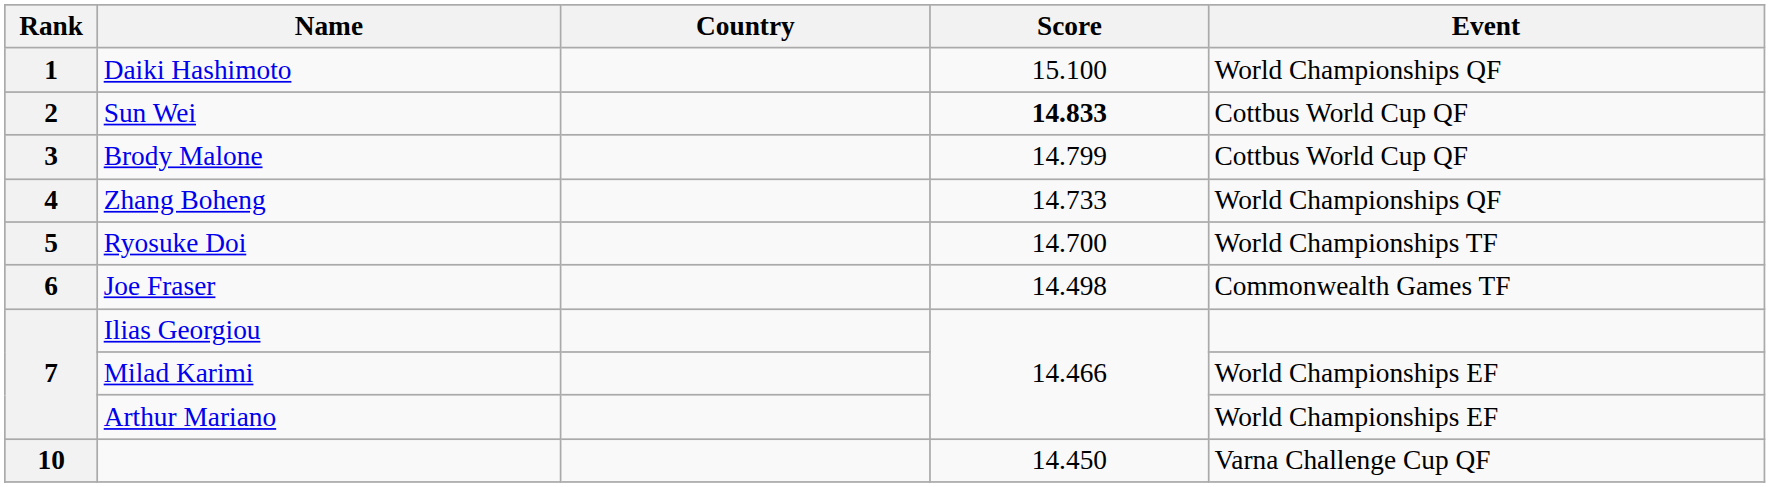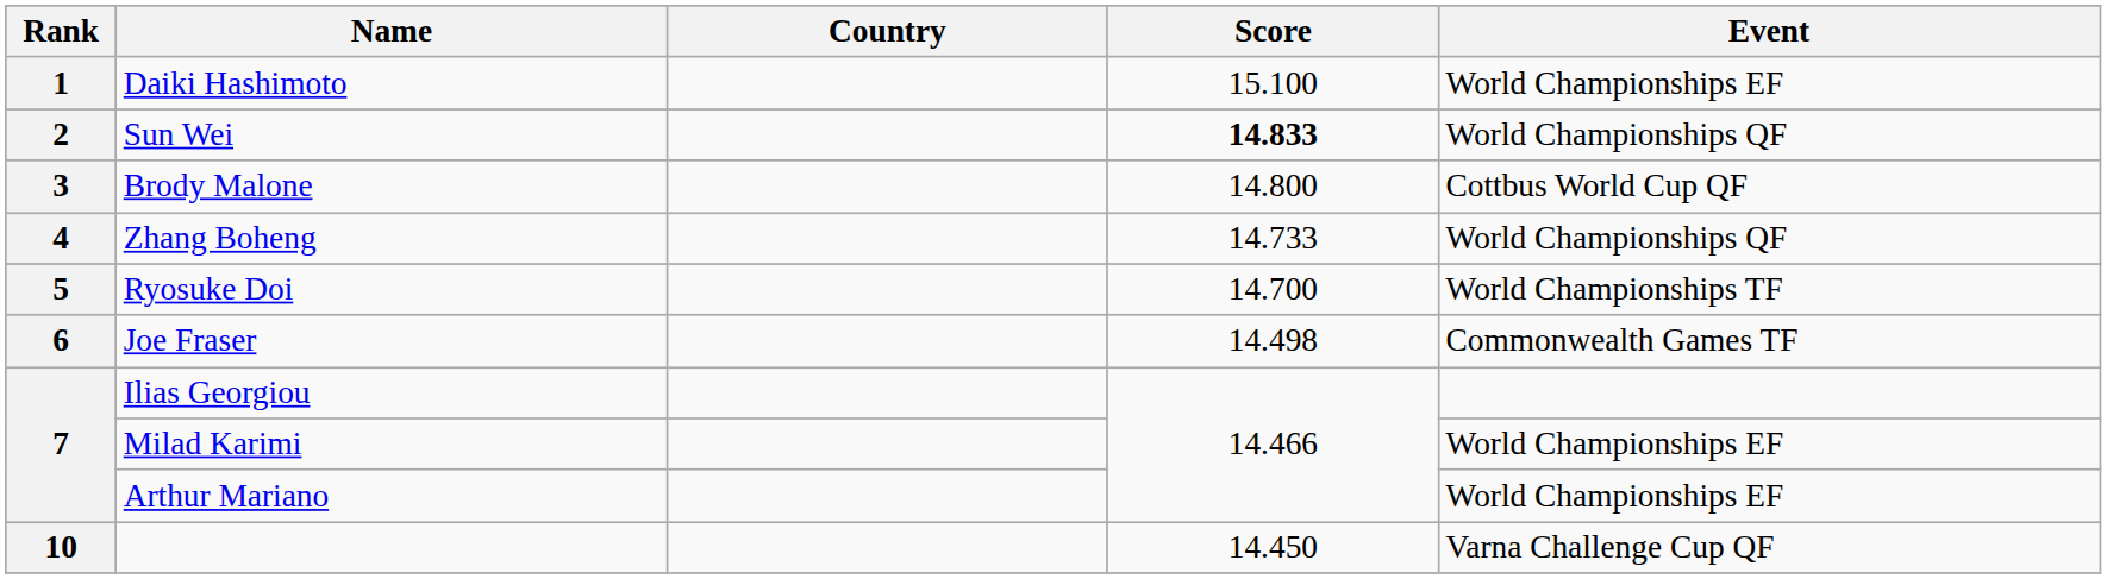Daiki Hashimoto | Event: World Championships QF -> World Championships EF
Sun Wei | Event: Cottbus World Cup QF -> World Championships QF
Brody Malone | Score: 14.799 -> 14.800
